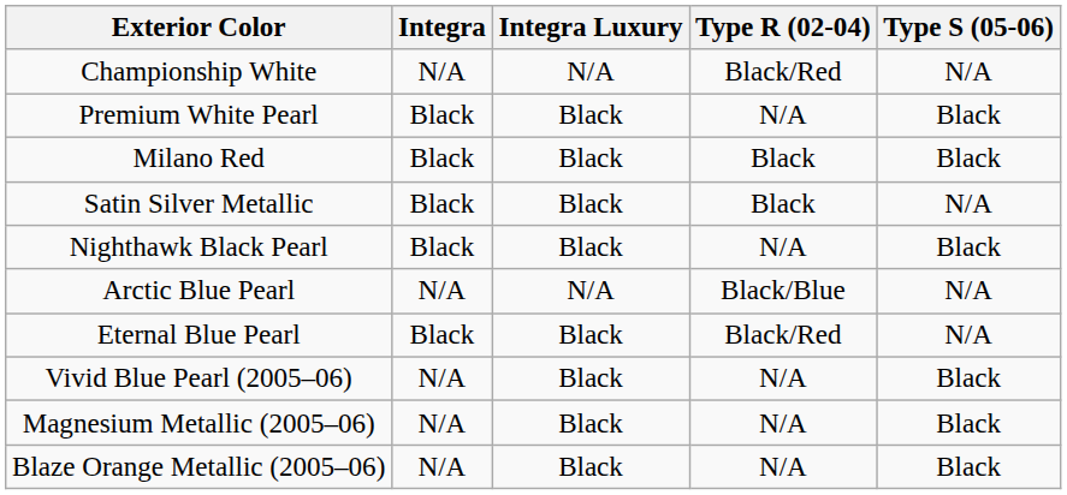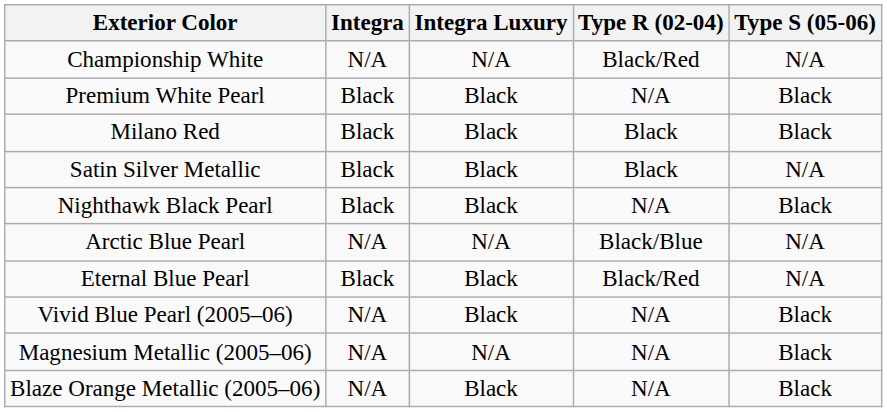Magnesium Metallic (2005–06) | Integra Luxury: Black -> N/A
